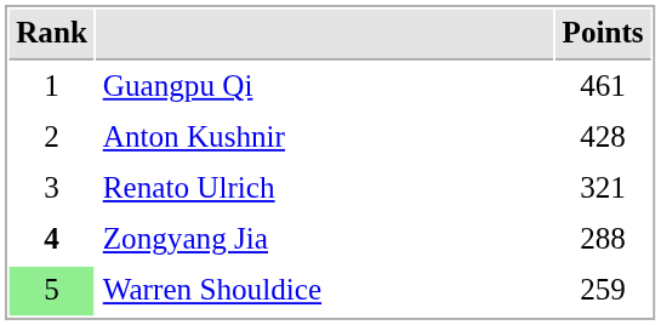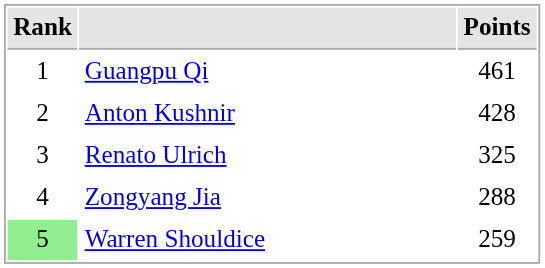Renato Ulrich | Points: 321 -> 325
Zongyang Jia | Rank: bold -> normal
